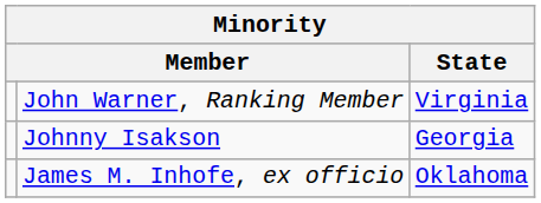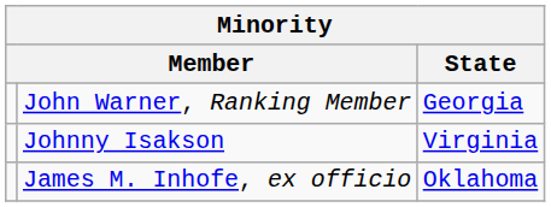John Warner, Ranking Member | State: Virginia -> Georgia
Johnny Isakson | State: Georgia -> Virginia
